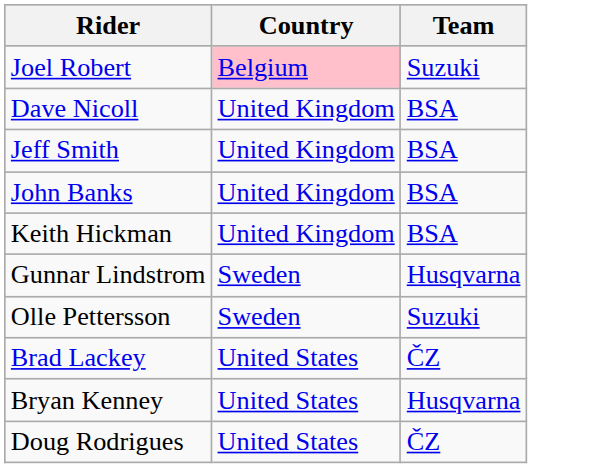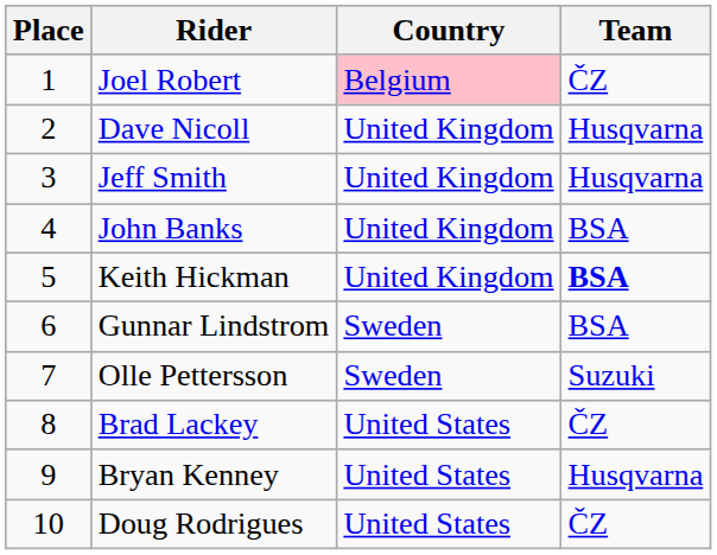+ column: Place | 1 | 2 | 3 | 4 | 5 | 6 | 7 | 8 | 9 | 10
Joel Robert | Team: Suzuki -> ČZ
Dave Nicoll | Team: BSA -> Husqvarna
Jeff Smith | Team: BSA -> Husqvarna
Keith Hickman | Team: normal -> bold
Gunnar Lindstrom | Team: Husqvarna -> BSA
